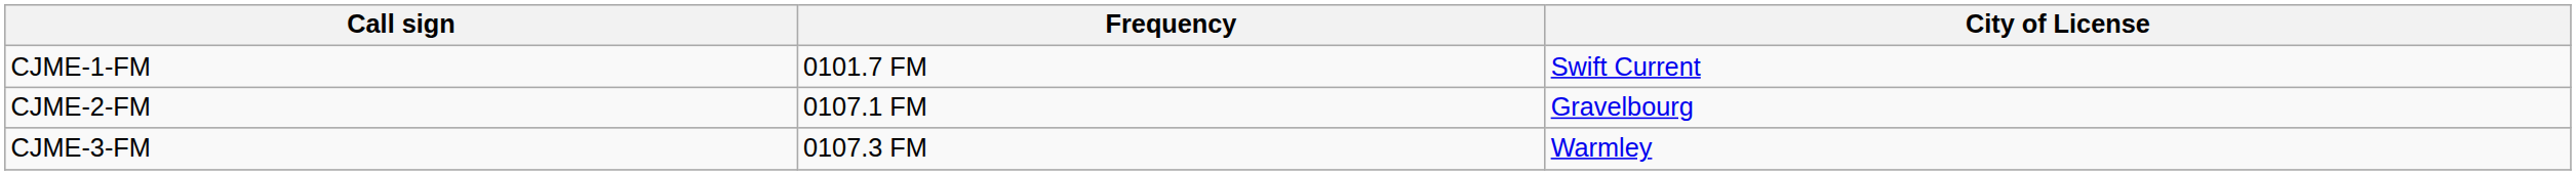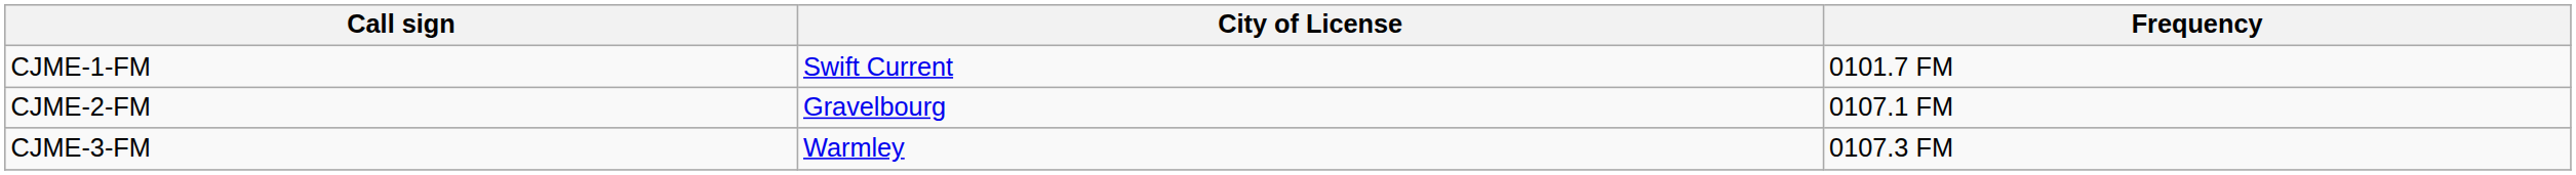columns swapped: Frequency <-> City of License
